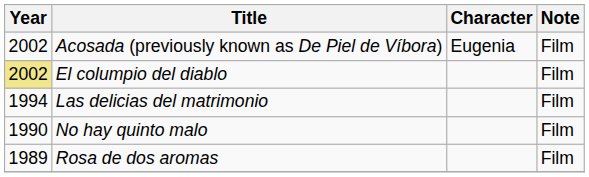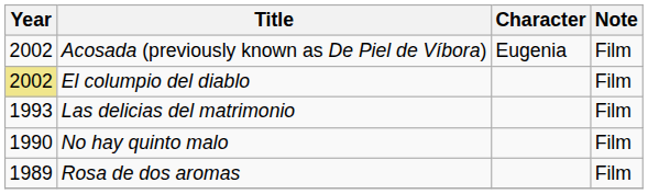Las delicias del matrimonio | Year: 1994 -> 1993
